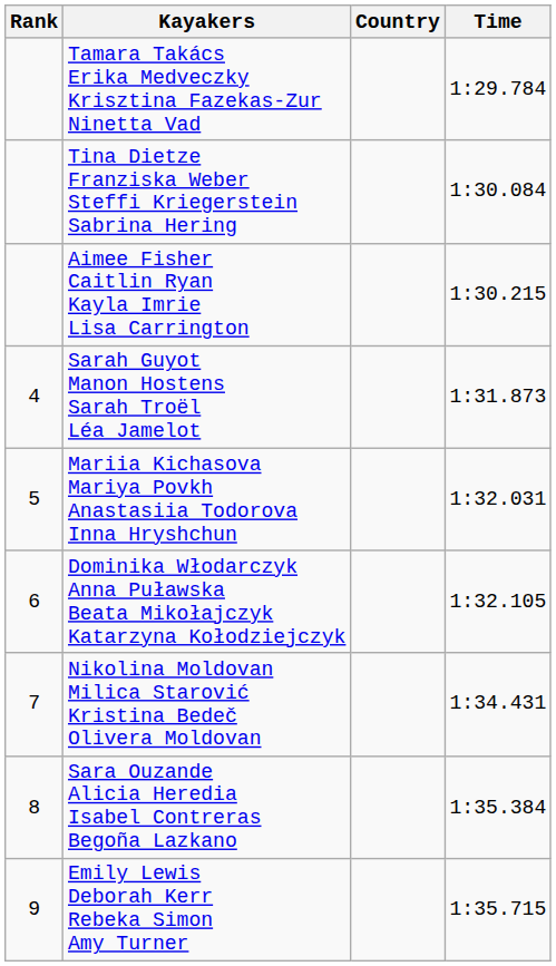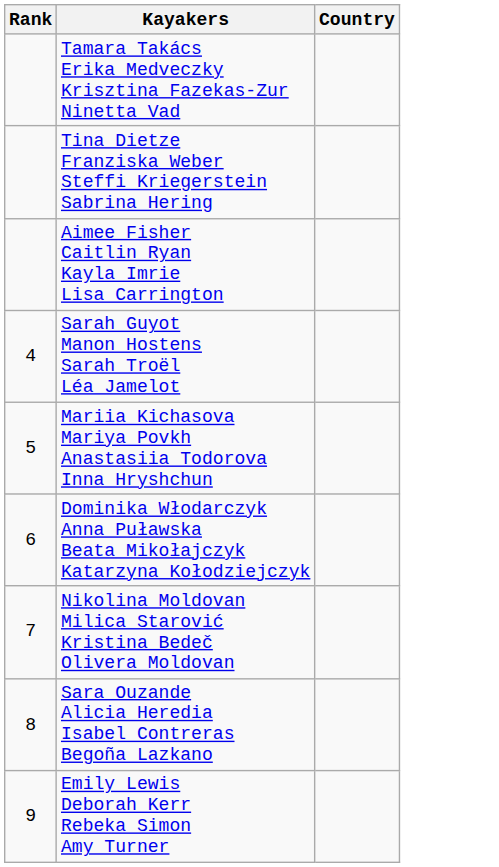- column: Time | 1:29.784 | 1:30.084 | 1:30.215 | 1:31.873 | 1:32.031 | 1:32.105 | 1:34.431 | 1:35.384 | 1:35.715
